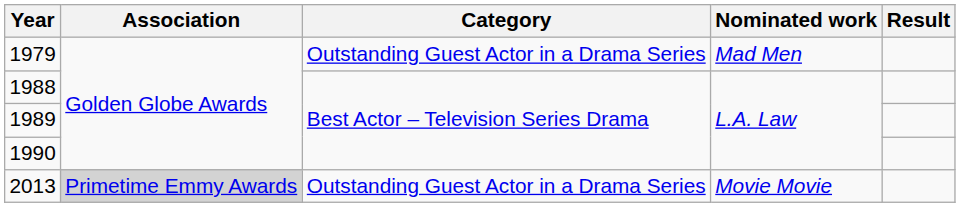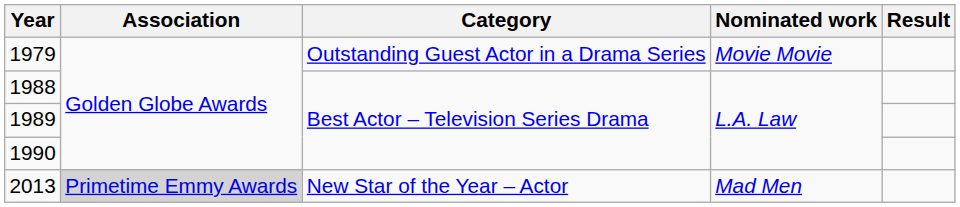1979 | Nominated work: Mad Men -> Movie Movie
2013 | Category: Outstanding Guest Actor in a Drama Series -> New Star of the Year – Actor
2013 | Nominated work: Movie Movie -> Mad Men
